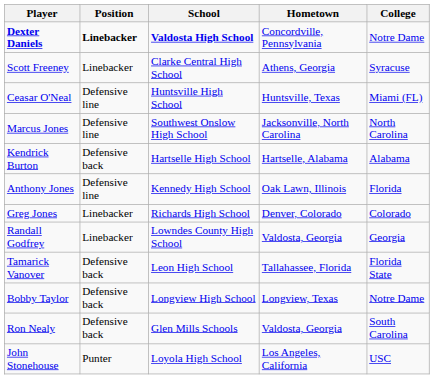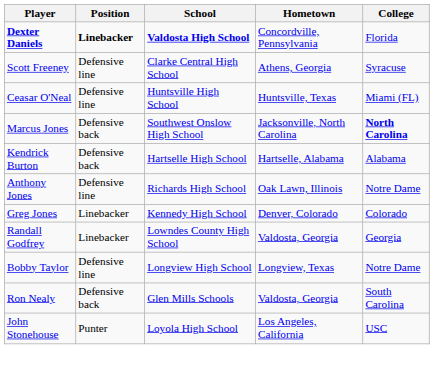Dexter Daniels | College: Notre Dame -> Florida
Scott Freeney | Position: Linebacker -> Defensive line
Marcus Jones | Position: Defensive line -> Defensive back
Marcus Jones | College: normal -> bold
Anthony Jones | School: Kennedy High School -> Richards High School
Anthony Jones | College: Florida -> Notre Dame
Greg Jones | School: Richards High School -> Kennedy High School
- row: Tamarick Vanover | Defensive back | Leon High School | Tallahassee, Florida | Florida State
Bobby Taylor | Position: Defensive back -> Defensive line
